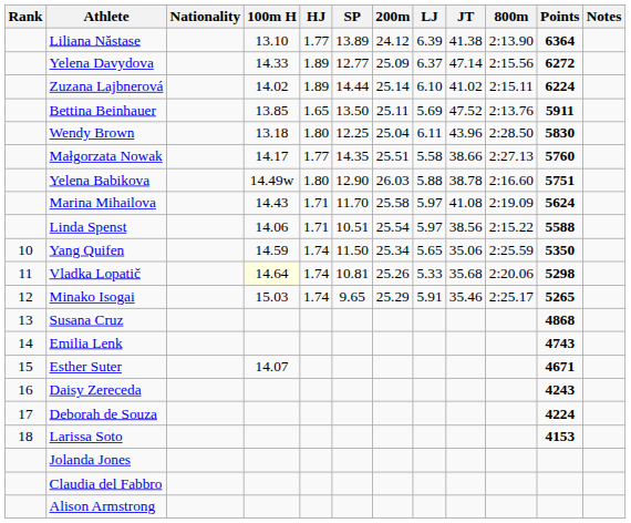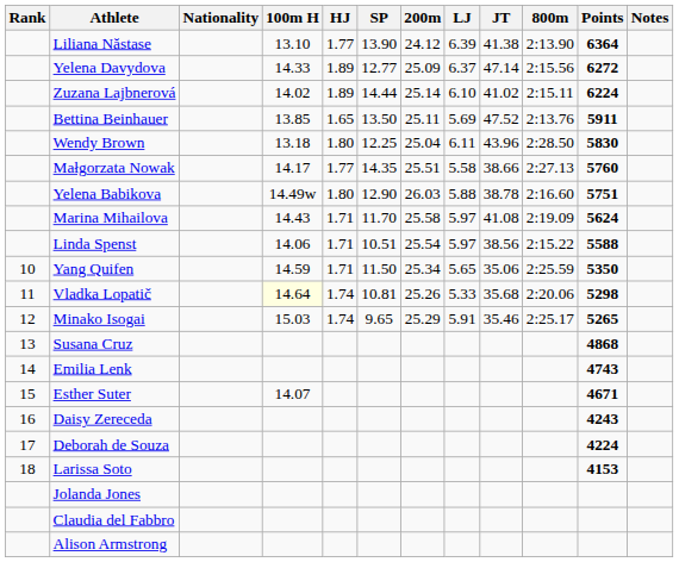Liliana Năstase | SP: 13.89 -> 13.90
Yang Quifen | HJ: 1.74 -> 1.71
